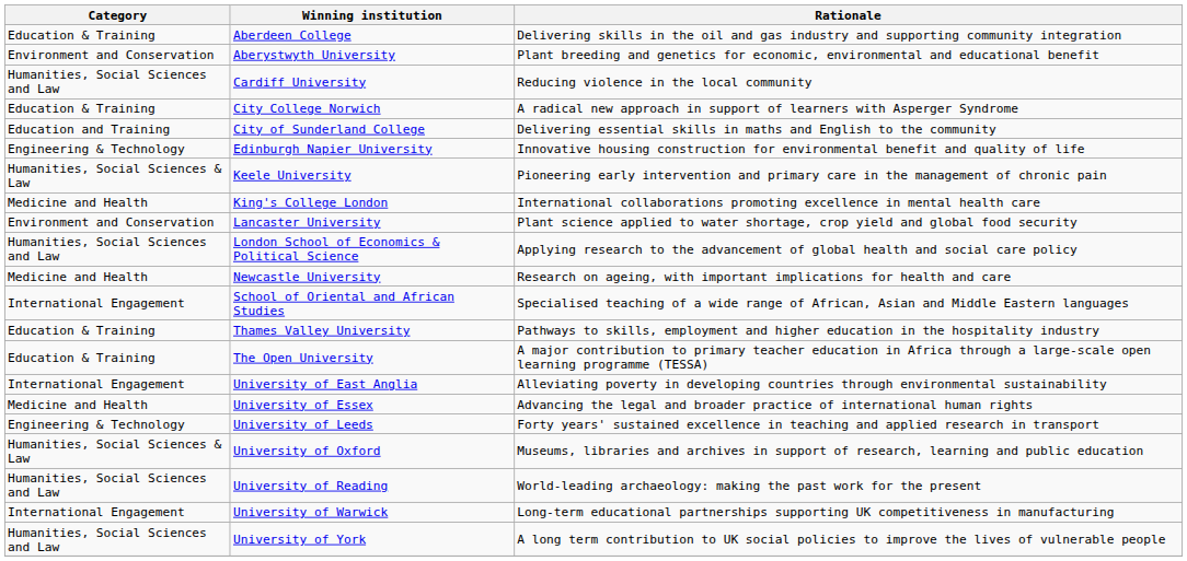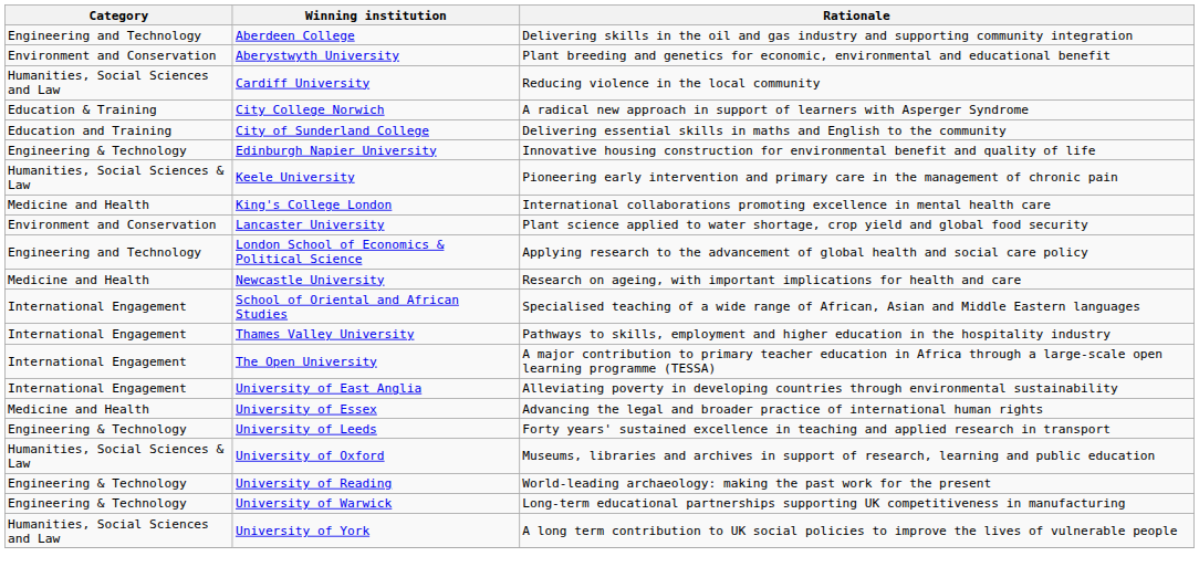Aberdeen College | Category: Education & Training -> Engineering and Technology
London School of Economics & Political Science | Category: Humanities, Social Sciences and Law -> Engineering and Technology
Thames Valley University | Category: Education & Training -> International Engagement
The Open University | Category: Education & Training -> International Engagement
University of Reading | Category: Humanities, Social Sciences and Law -> Engineering & Technology
University of Warwick | Category: International Engagement -> Engineering & Technology
